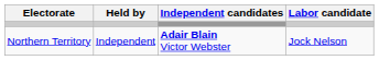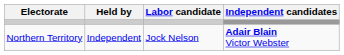columns swapped: Labor candidate <-> Independent candidates
